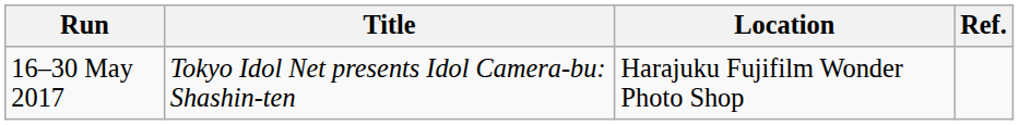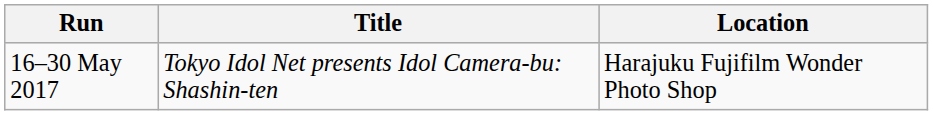- column: Ref.
